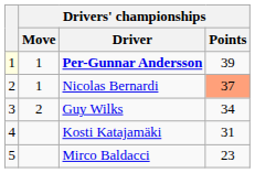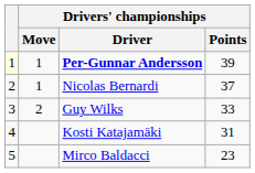Nicolas Bernardi | Drivers' championships / Points: lightsalmon background -> no background
Guy Wilks | Drivers' championships / Points: 34 -> 33
